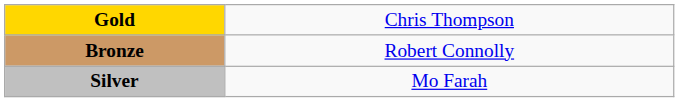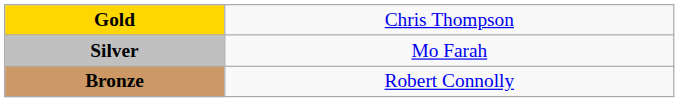rows swapped: Silver <-> Bronze
